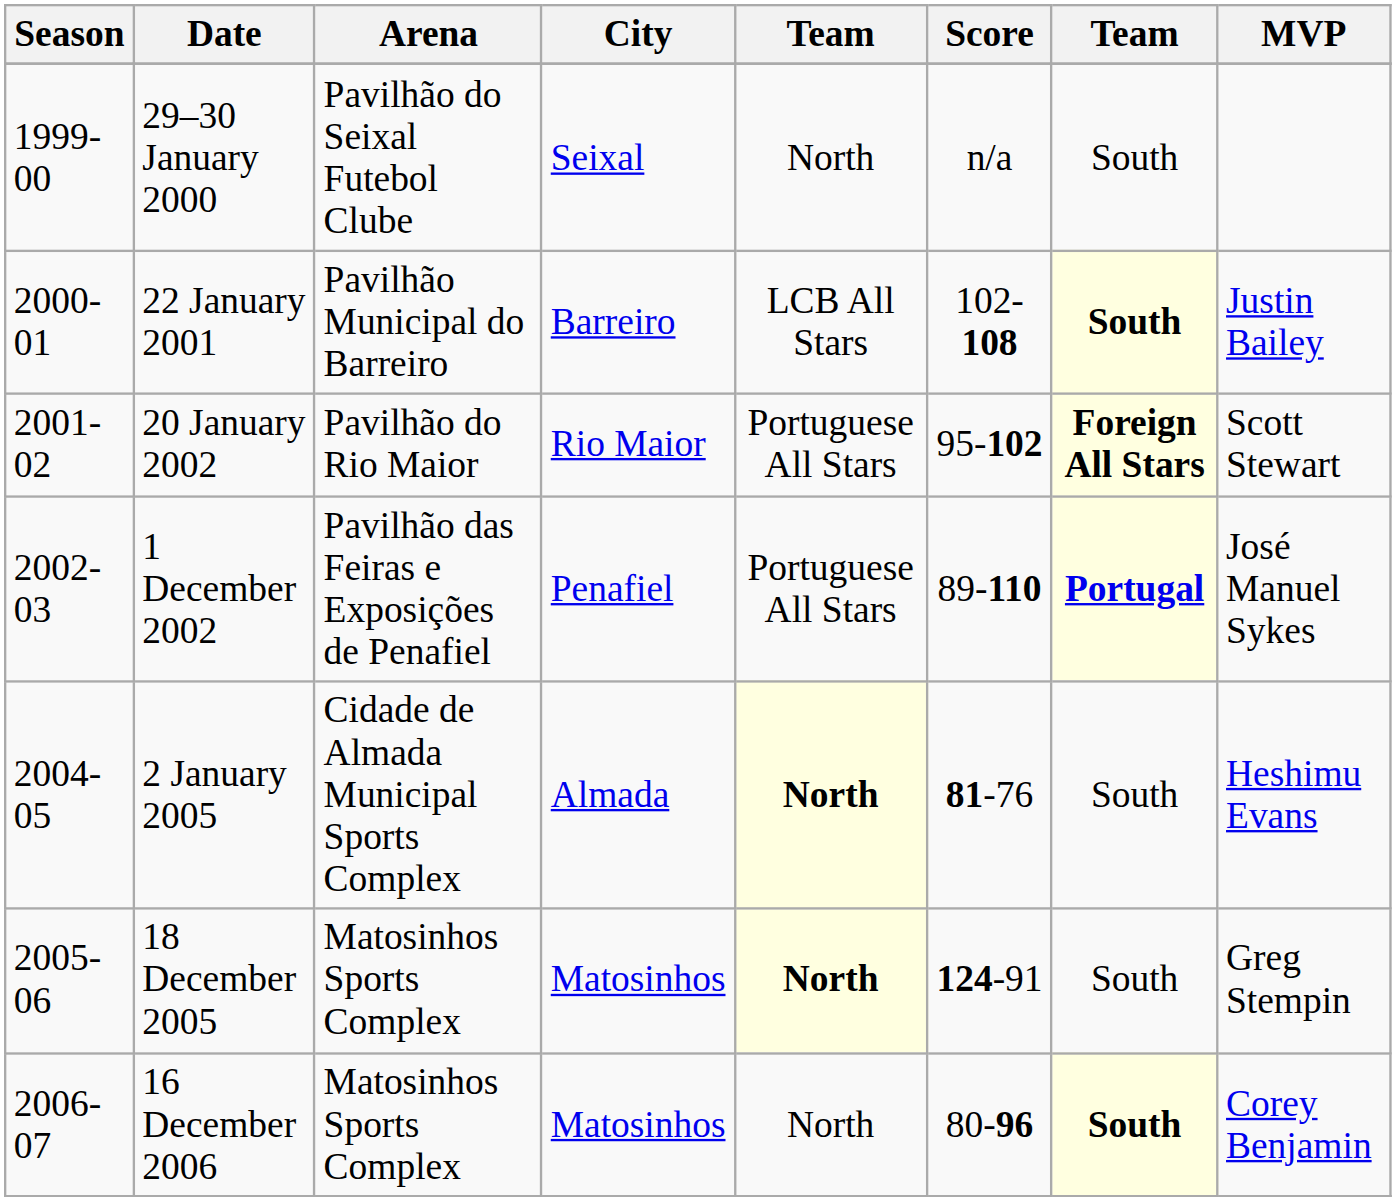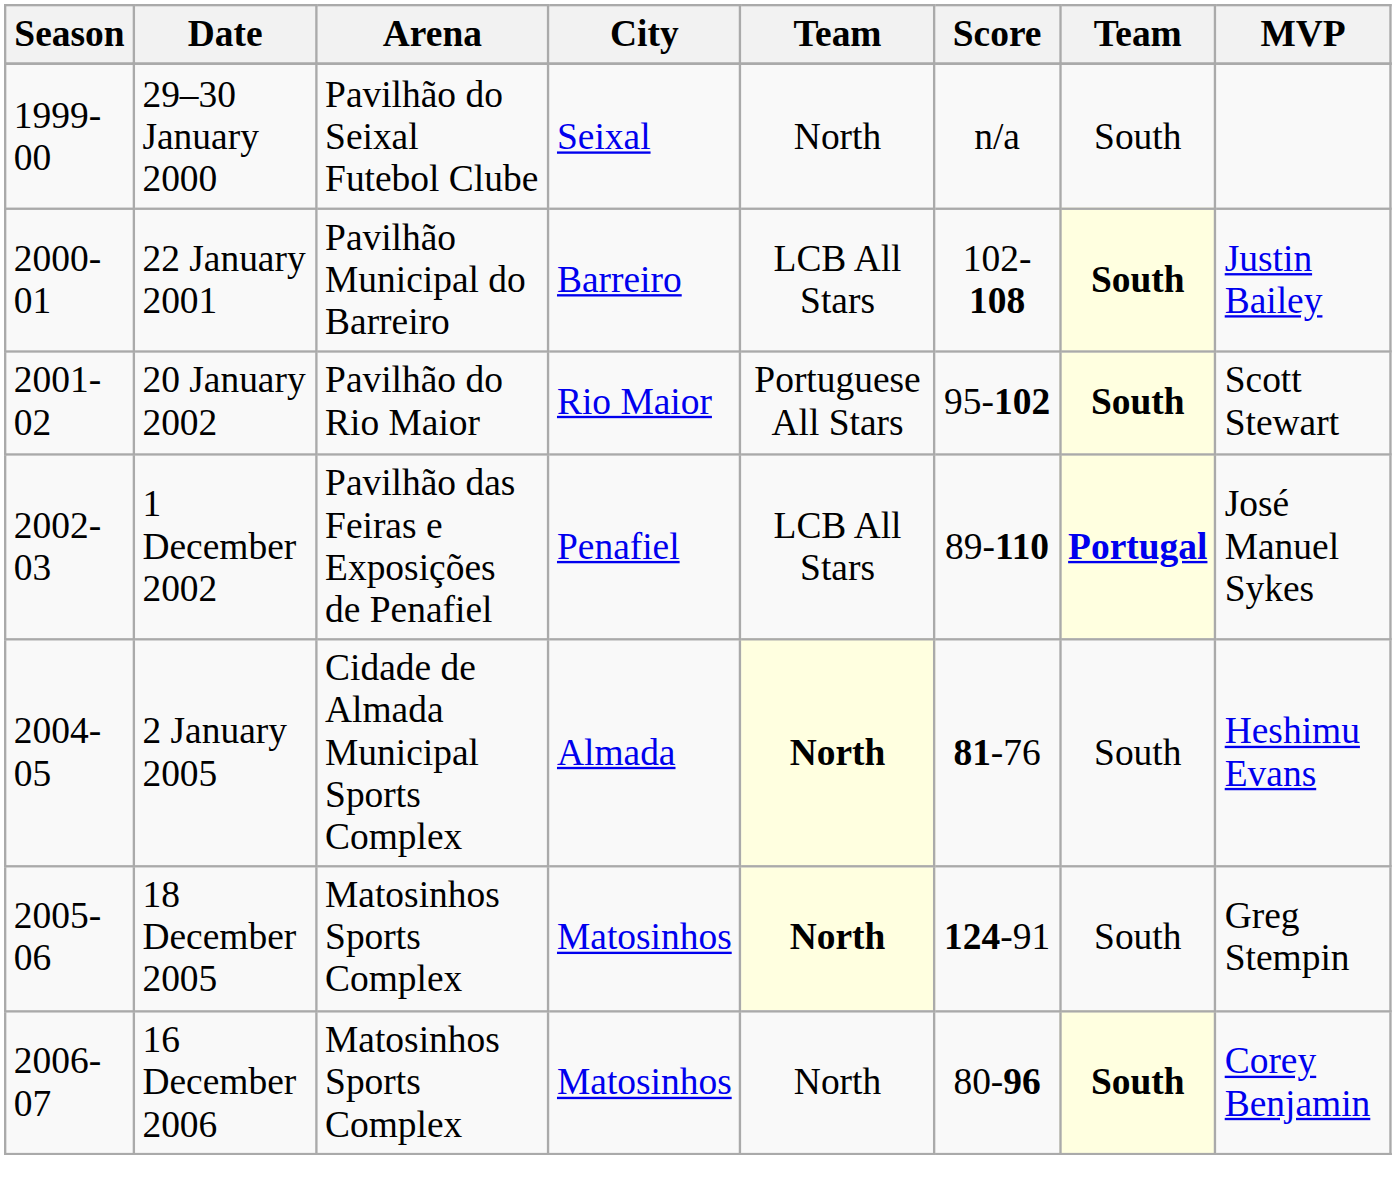20 January 2002 | column 7: Foreign All Stars -> South
1 December 2002 | column 5: Portuguese All Stars -> LCB All Stars
